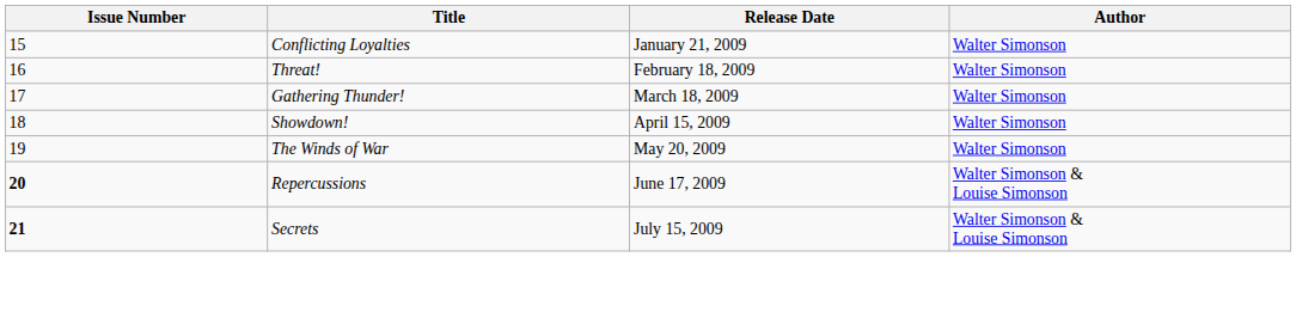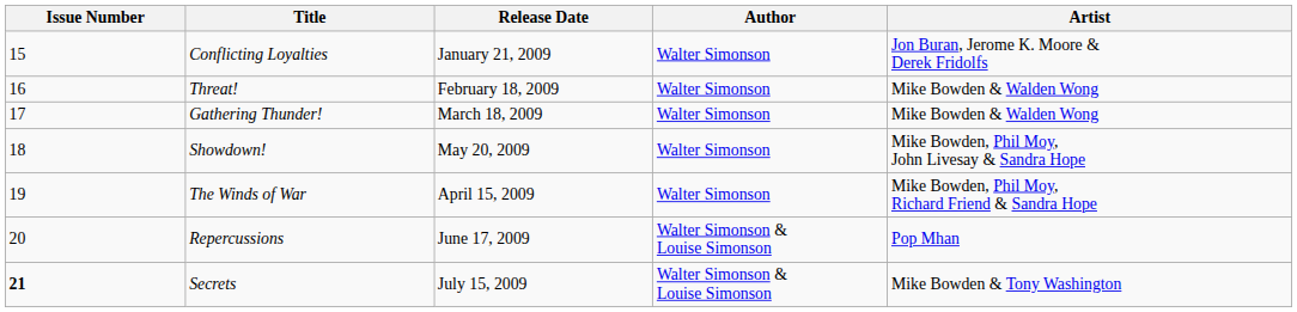+ column: Artist | Jon Buran, Jerome K. Moore & Derek Fridolfs | Mike Bowden & Walden Wong | Mike Bowden & Walden Wong | Mike Bowden, Phil Moy, John Livesay & Sandra Hope | Mike Bowden, Phil Moy, Richard Friend & Sandra Hope | Pop Mhan | Mike Bowden & Tony Washington
Showdown! | Release Date: April 15, 2009 -> May 20, 2009
The Winds of War | Release Date: May 20, 2009 -> April 15, 2009
Repercussions | Issue Number: bold -> normal
